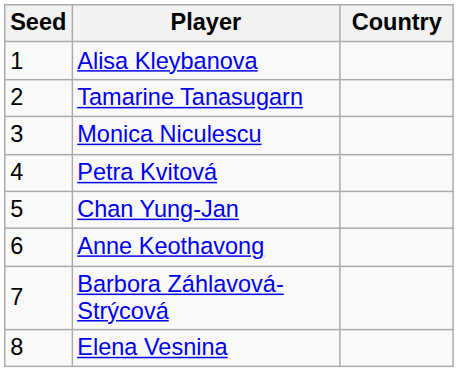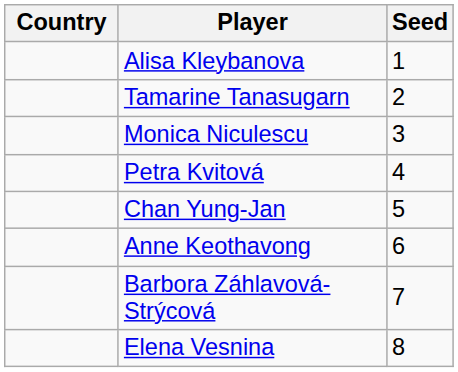columns swapped: Country <-> Seed
